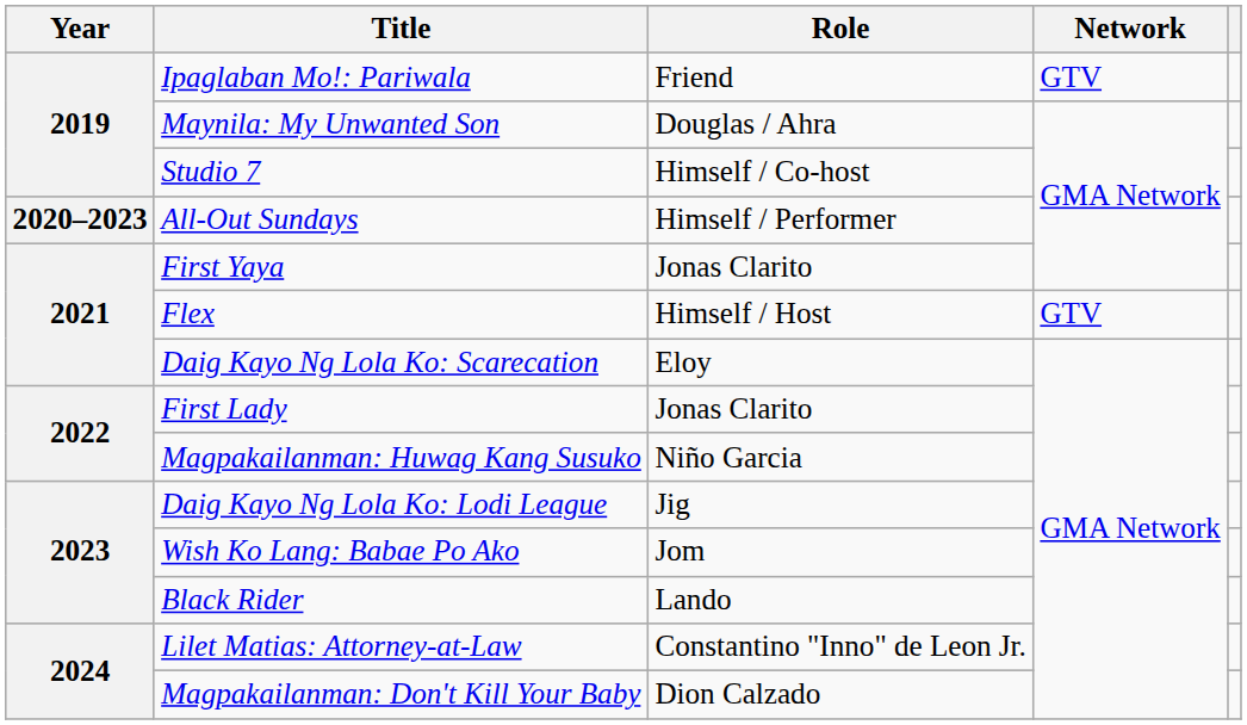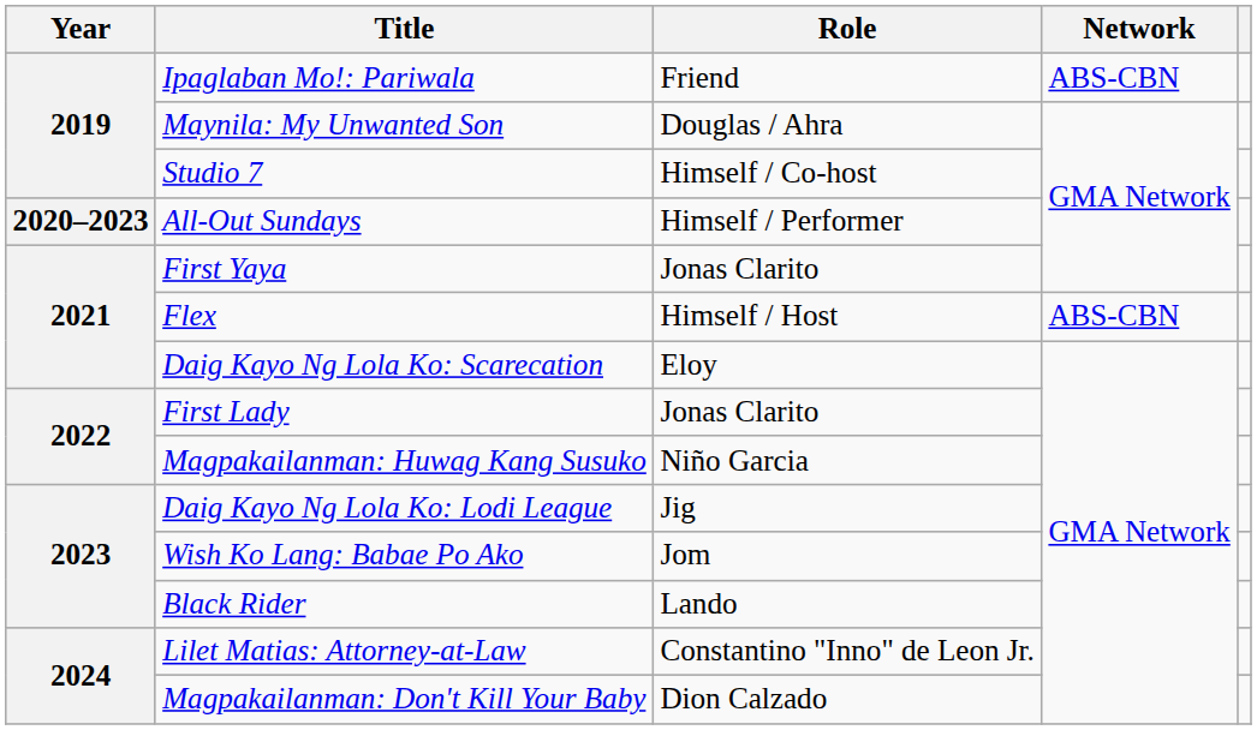Ipaglaban Mo!: Pariwala | Network: GTV -> ABS-CBN
Flex | Network: GTV -> ABS-CBN
